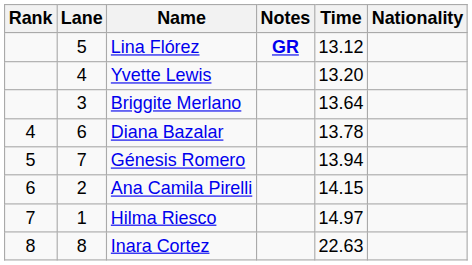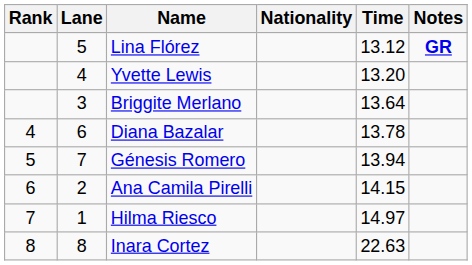columns swapped: Nationality <-> Notes
